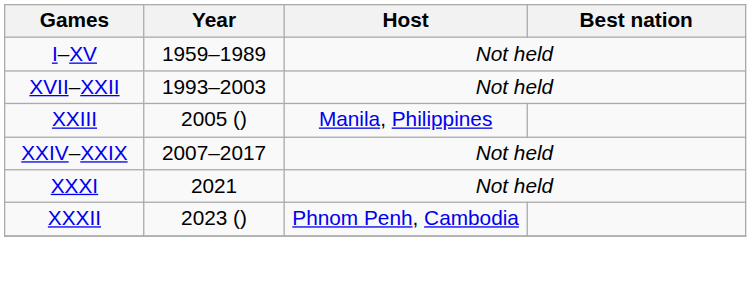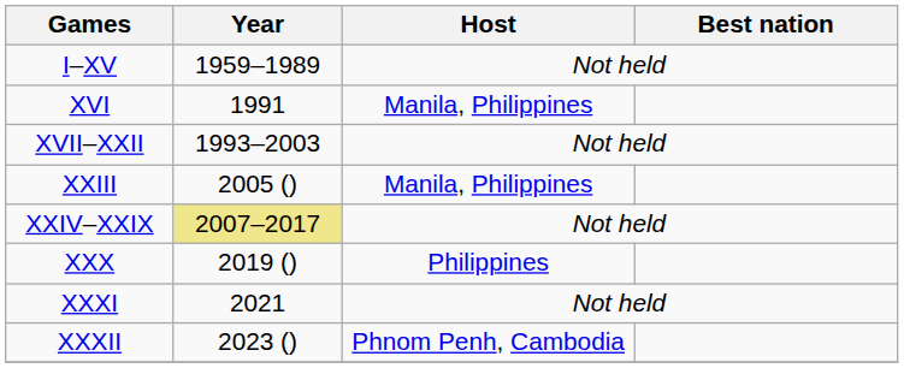+ row: XVI | 1991 | Manila, Philippines
XXIV–XXIX | Year: no background -> khaki background
+ row: XXX | 2019 () | Philippines
